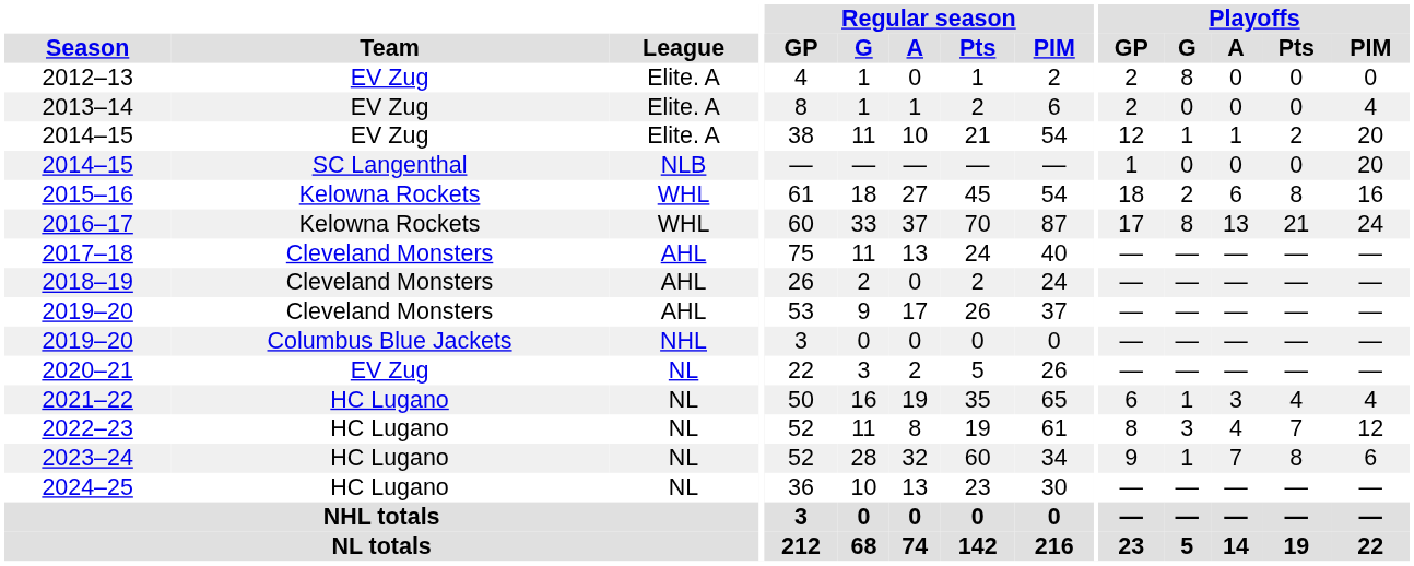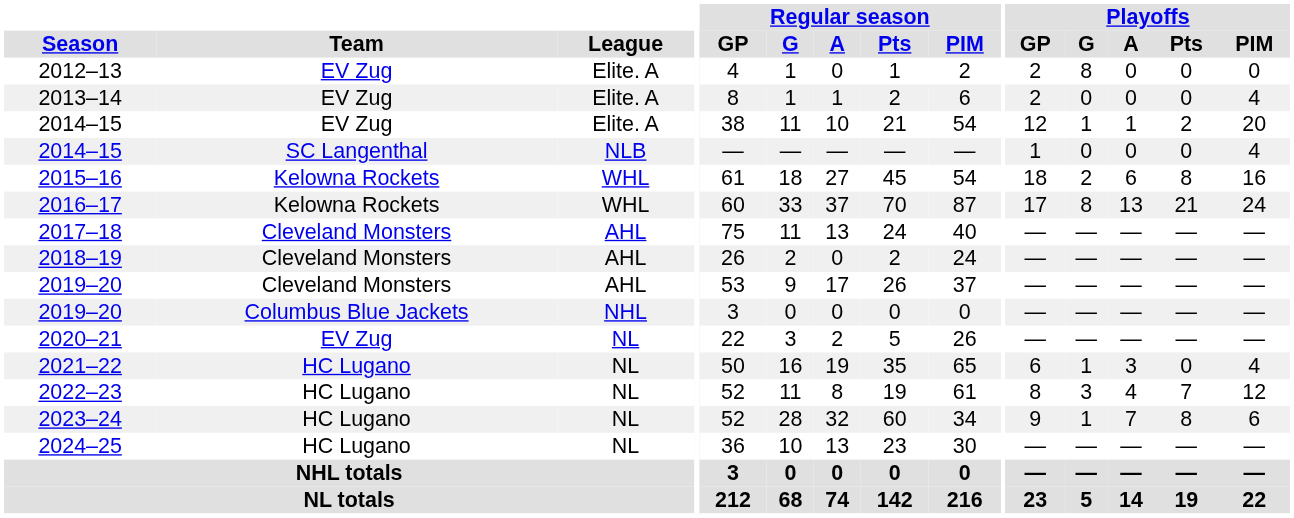2014–15 / SC Langenthal | Playoffs / PIM: 20 -> 4
2021–22 | Playoffs / Pts: 4 -> 0
